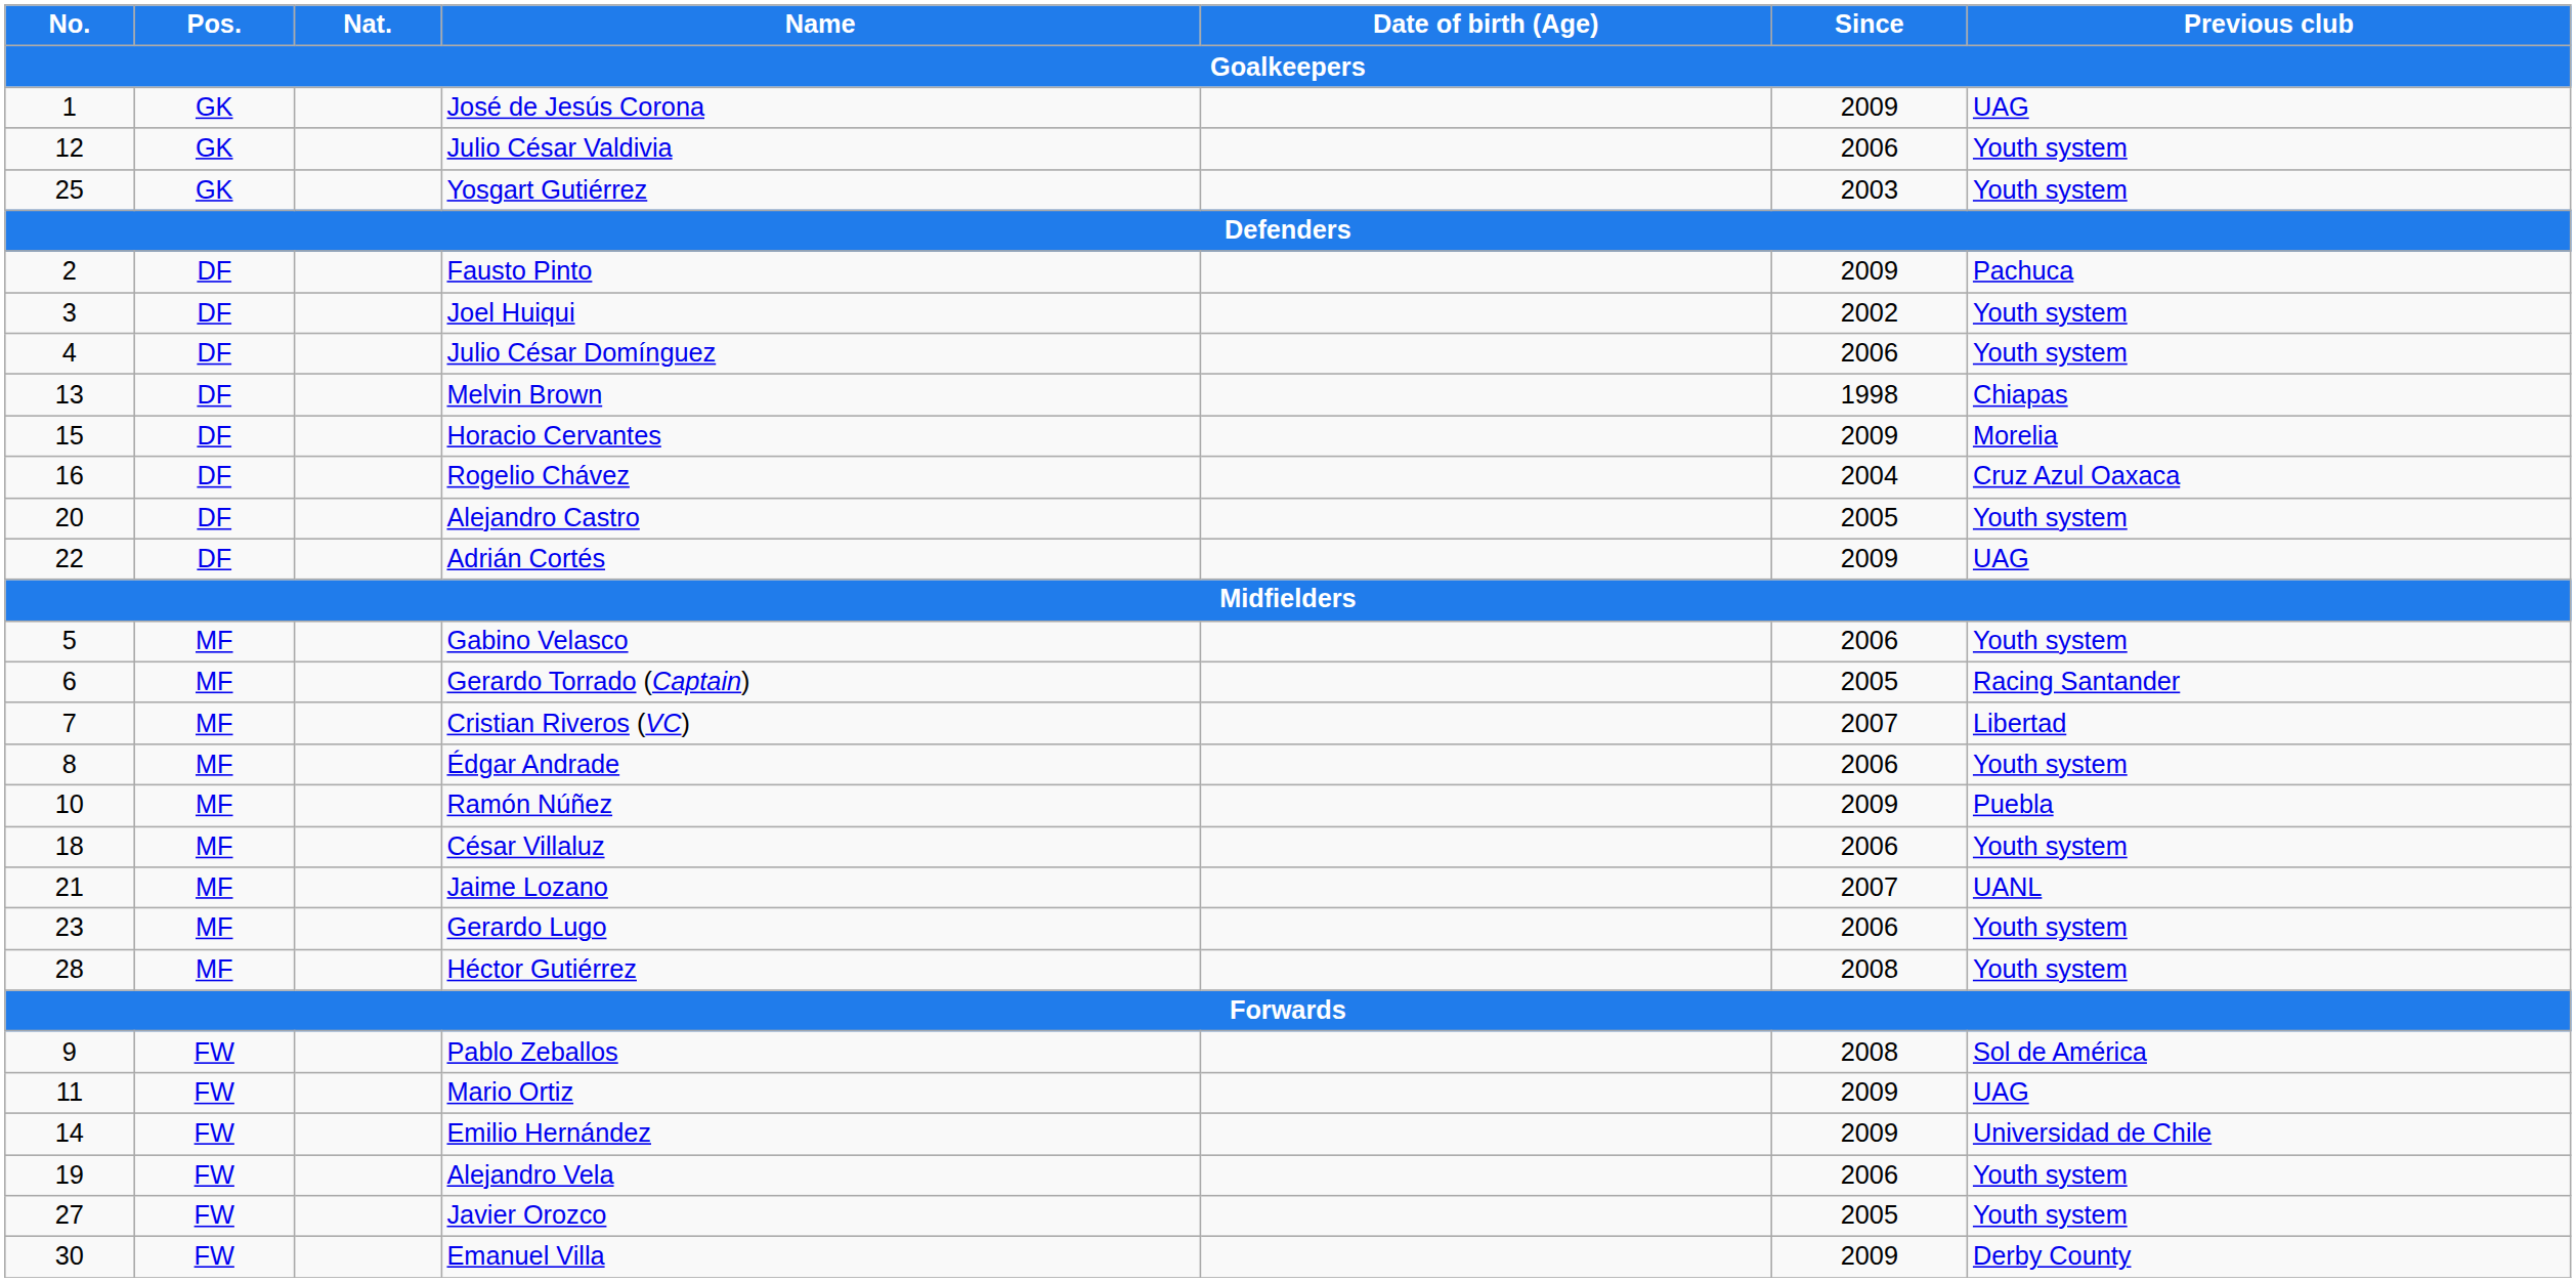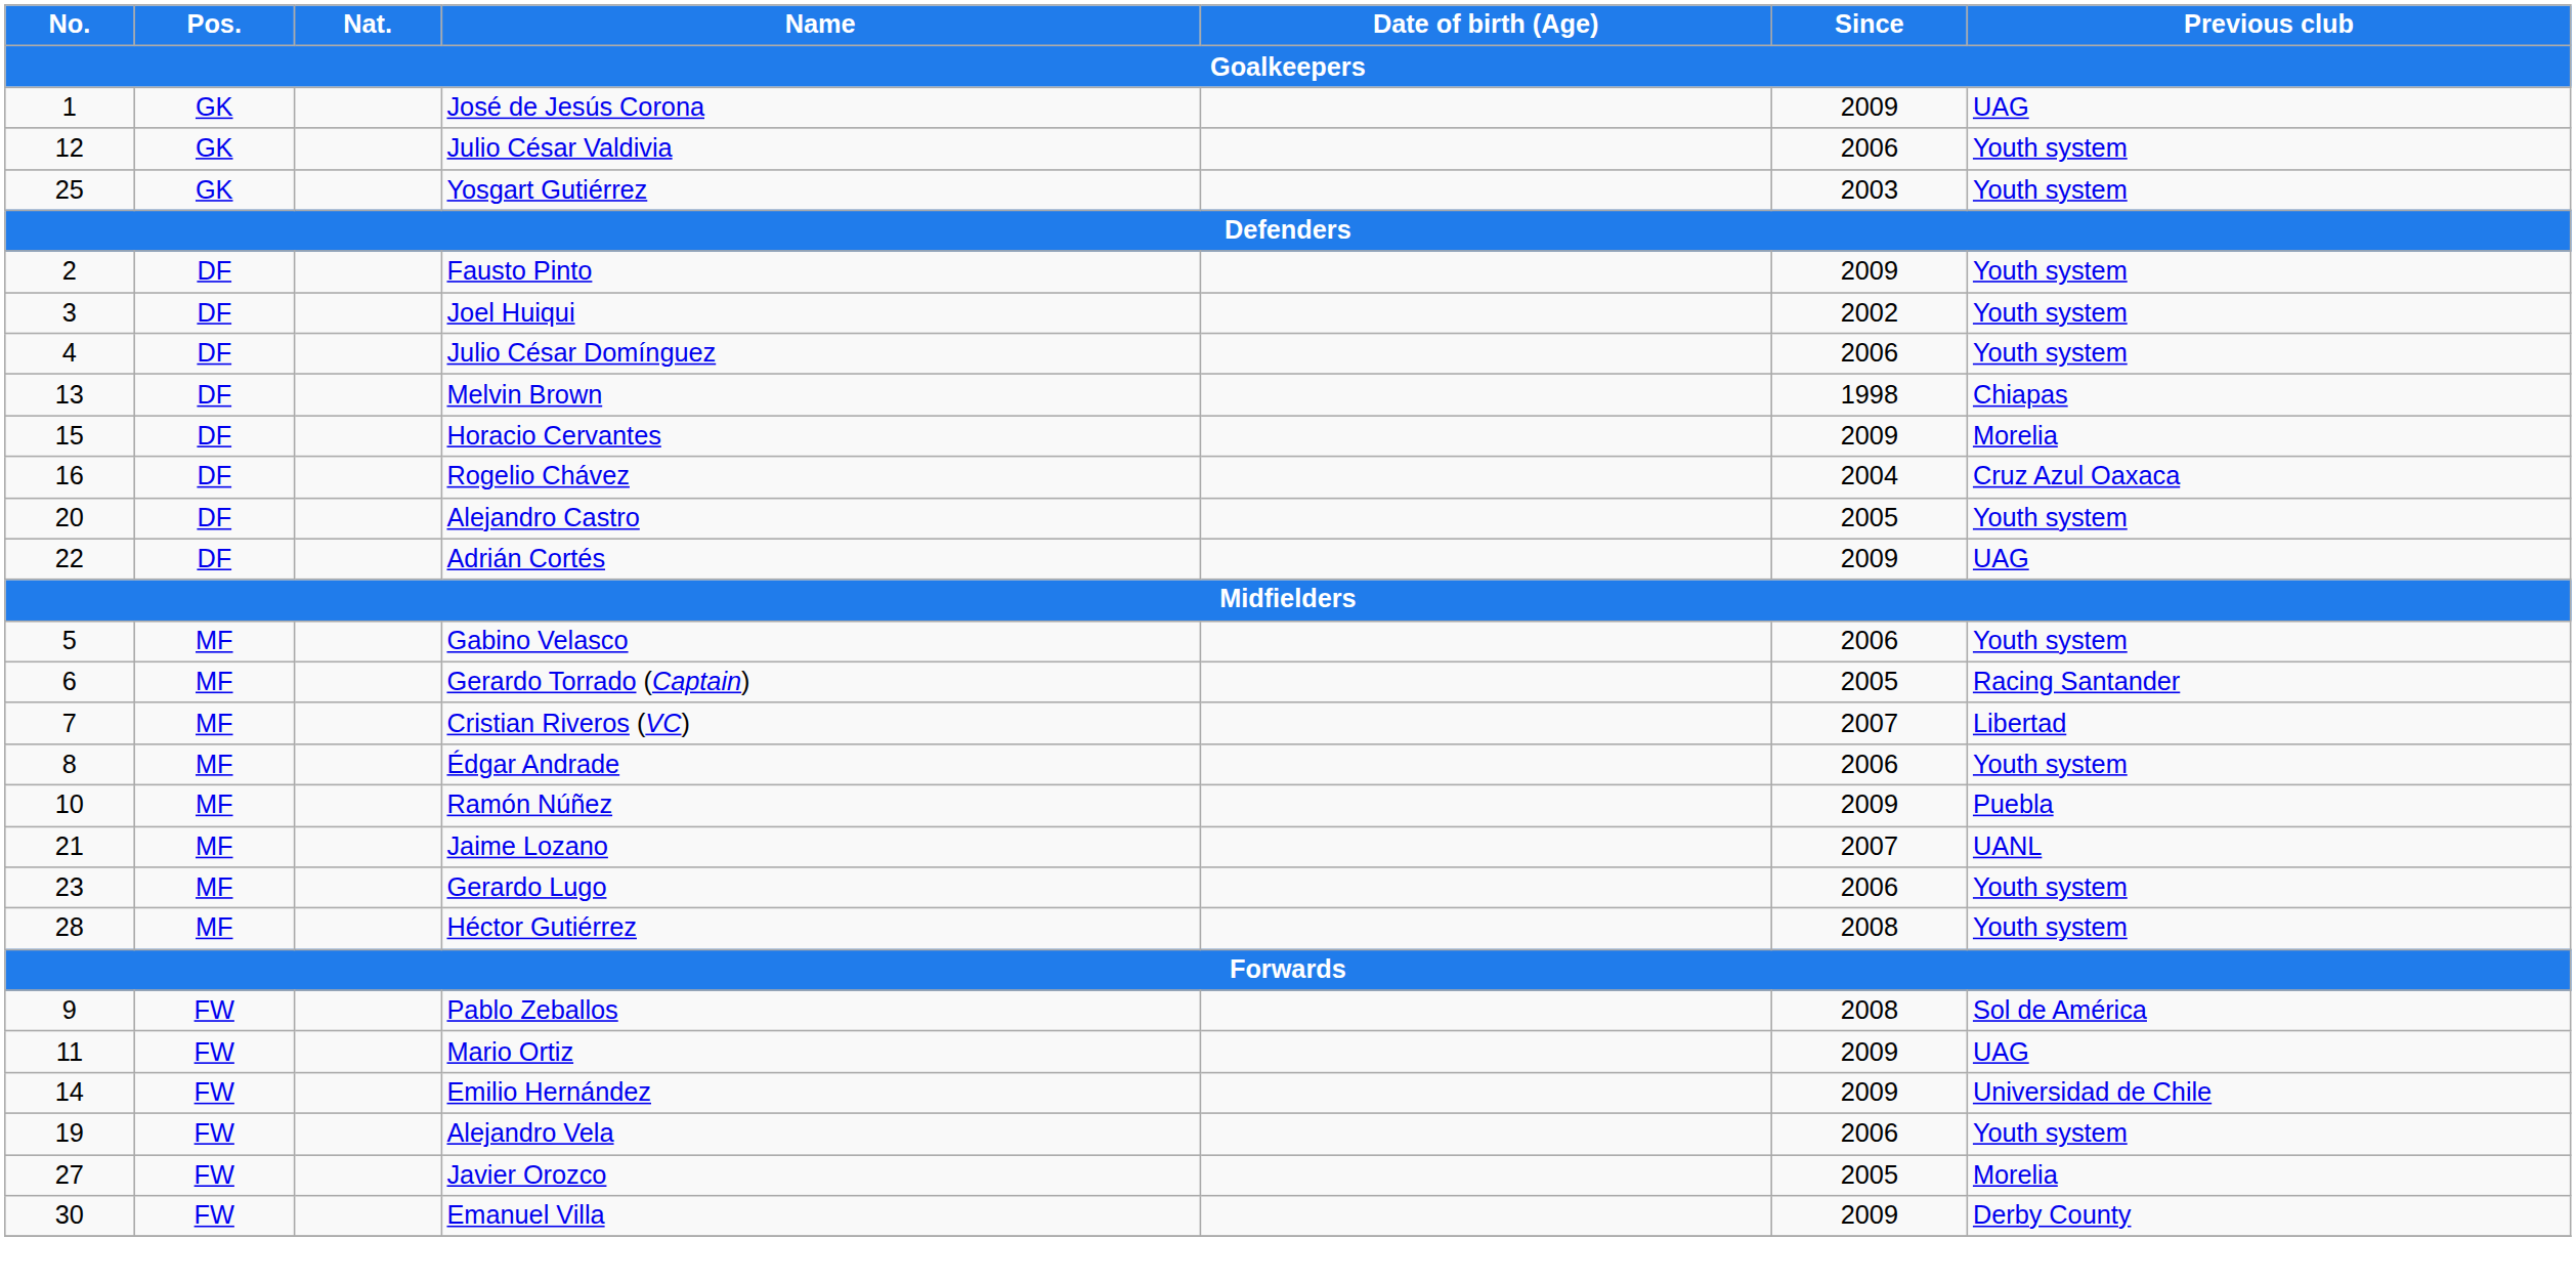Fausto Pinto | Previous club: Pachuca -> Youth system
- row: 18 | MF | César Villaluz | 2006 | Youth system
Javier Orozco | Previous club: Youth system -> Morelia
